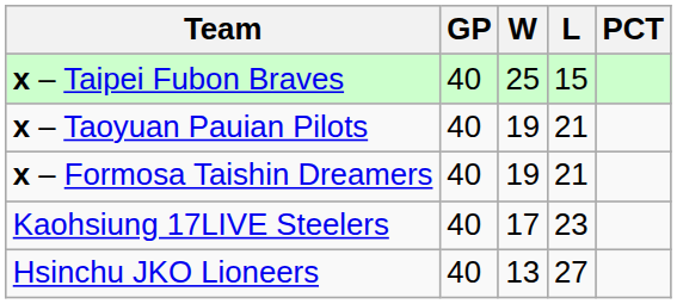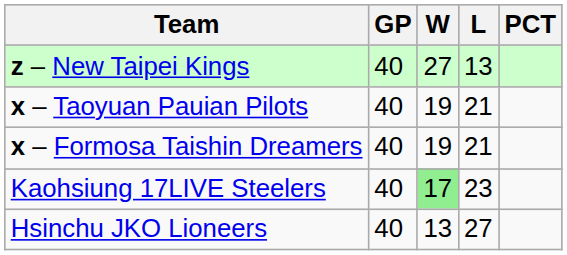+ row: z – New Taipei Kings | 40 | 27 | 13
- row: x – Taipei Fubon Braves | 40 | 25 | 15
Kaohsiung 17LIVE Steelers | W: no background -> lightgreen background
